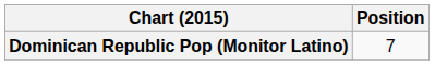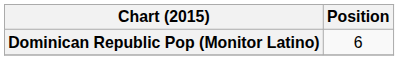Dominican Republic Pop (Monitor Latino) | Position: 7 -> 6
